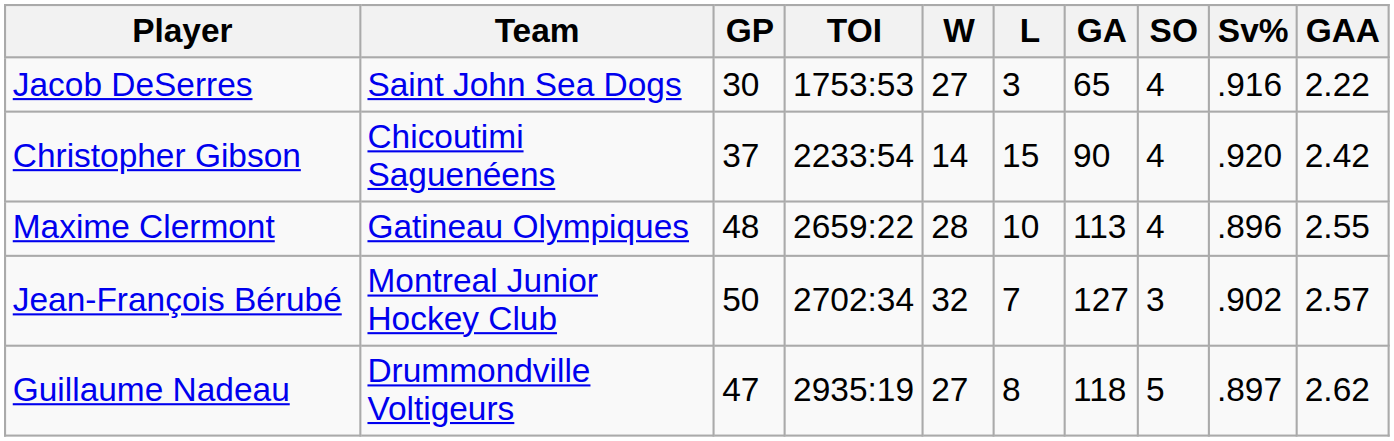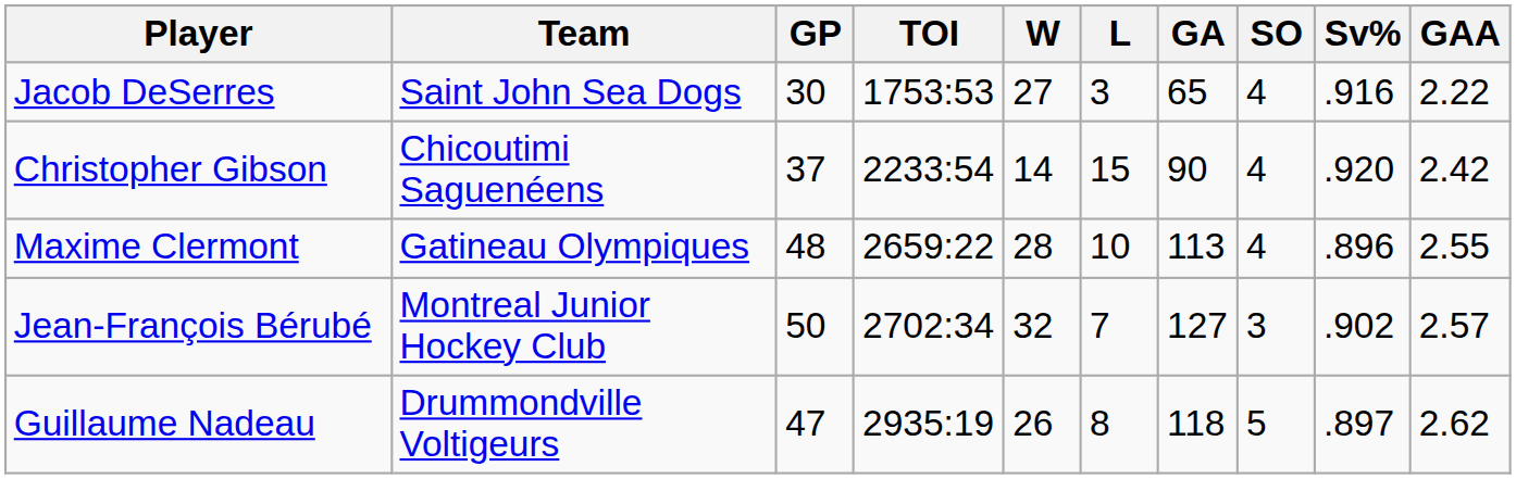Guillaume Nadeau | W: 27 -> 26
